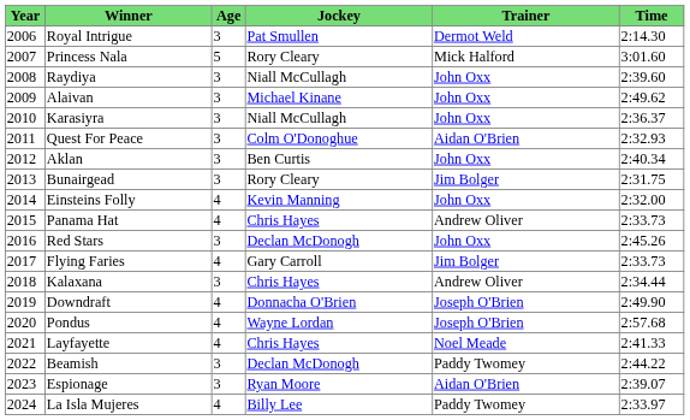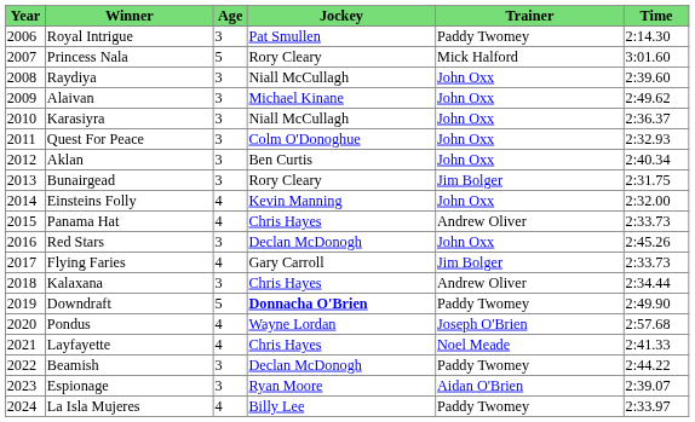Royal Intrigue | Trainer: Dermot Weld -> Paddy Twomey
Quest For Peace | Trainer: Aidan O'Brien -> John Oxx
Downdraft | Age: 4 -> 5
Downdraft | Jockey: normal -> bold
Downdraft | Trainer: Joseph O'Brien -> Paddy Twomey
